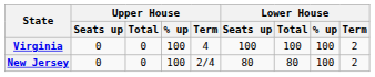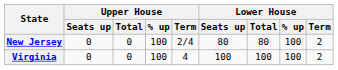rows swapped: New Jersey <-> Virginia
